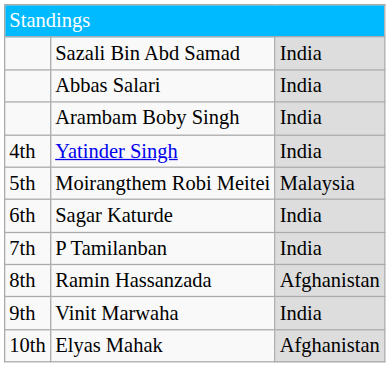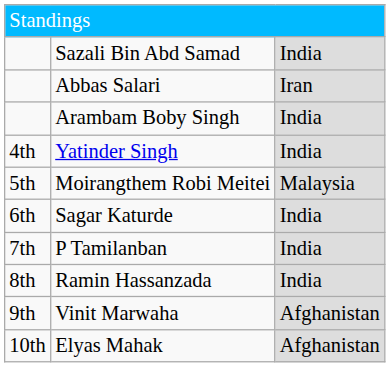Abbas Salari | column 3: India -> Iran
Ramin Hassanzada | column 3: Afghanistan -> India
Vinit Marwaha | column 3: India -> Afghanistan
